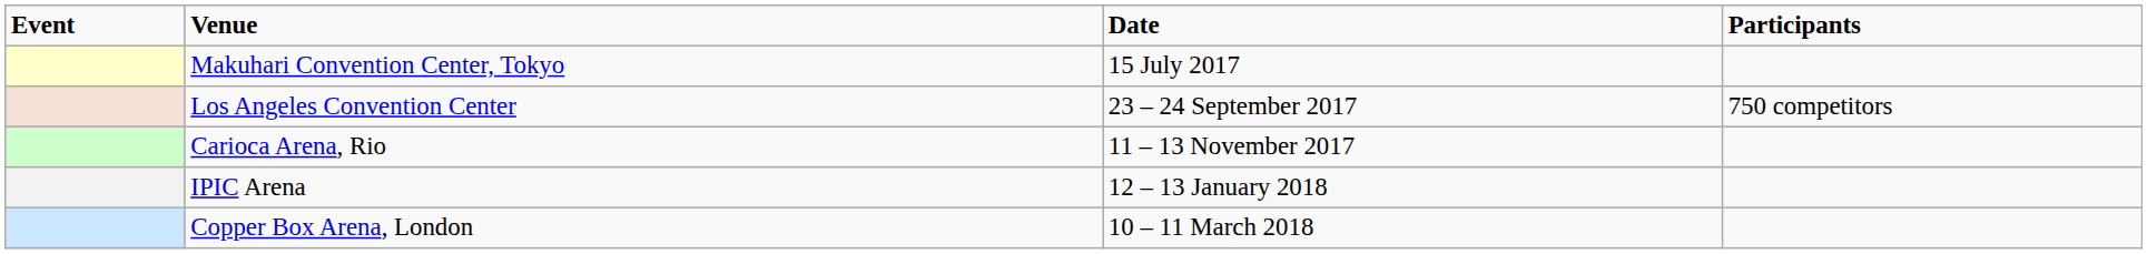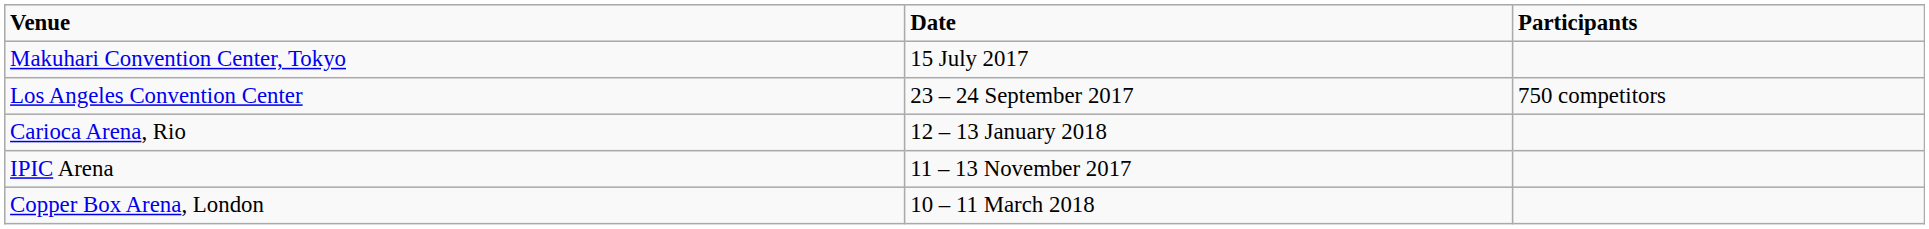- column: Event
Carioca Arena, Rio | Date: 11 – 13 November 2017 -> 12 – 13 January 2018
IPIC Arena | Date: 12 – 13 January 2018 -> 11 – 13 November 2017
